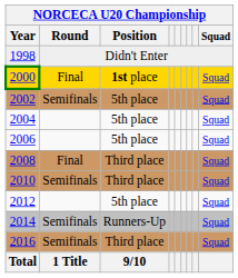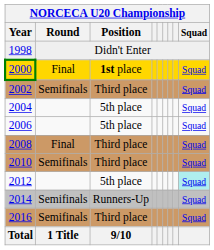2002 | NORCECA U20 Championship / Position: 5th place -> Third place
2012 | NORCECA U20 Championship / Squad: no background -> paleturquoise background
